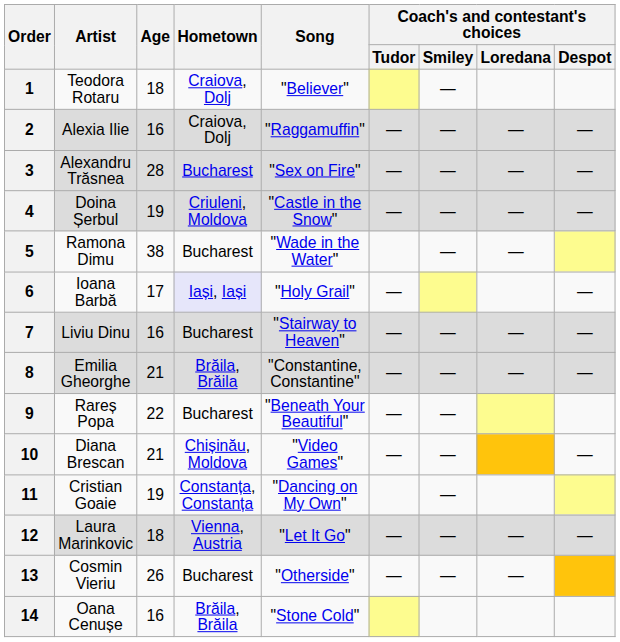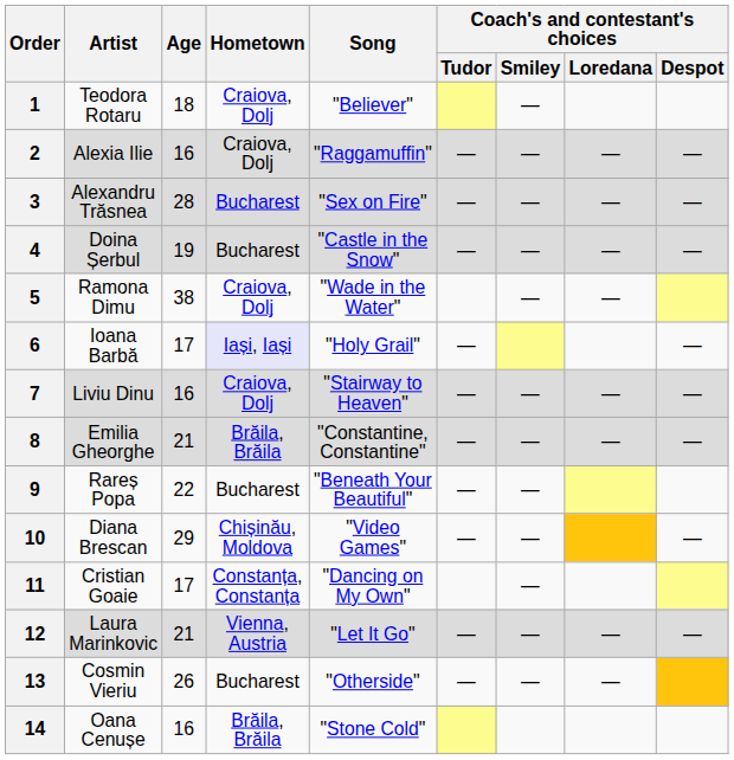4 | Hometown: Criuleni, Moldova -> Bucharest
5 | Hometown: Bucharest -> Craiova, Dolj
7 | Hometown: Bucharest -> Craiova, Dolj
10 | Age: 21 -> 29
11 | Age: 19 -> 17
12 | Age: 18 -> 21
